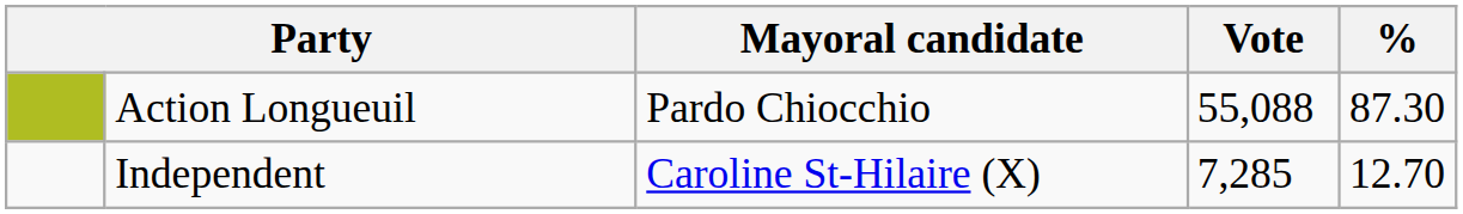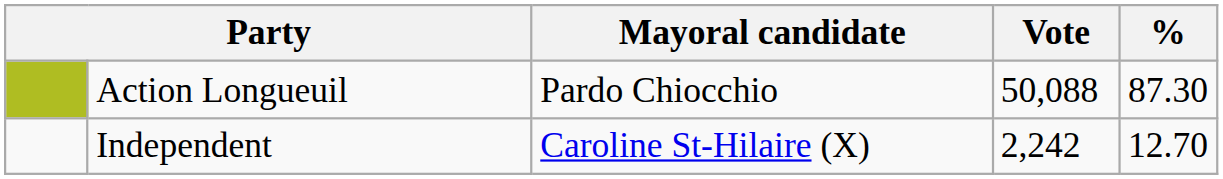Action Longueuil | Vote: 55,088 -> 50,088
Independent | Vote: 7,285 -> 2,242
